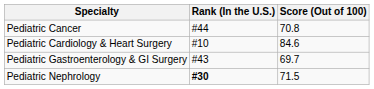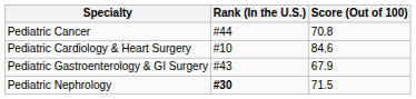Pediatric Gastroenterology & GI Surgery | Score (Out of 100): 69.7 -> 67.9
